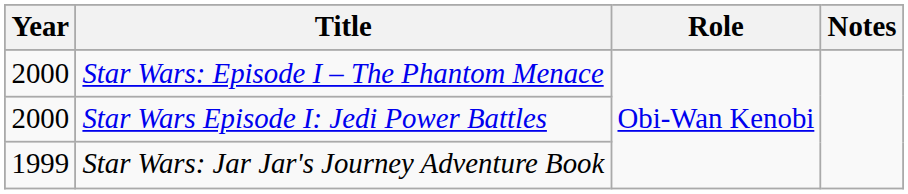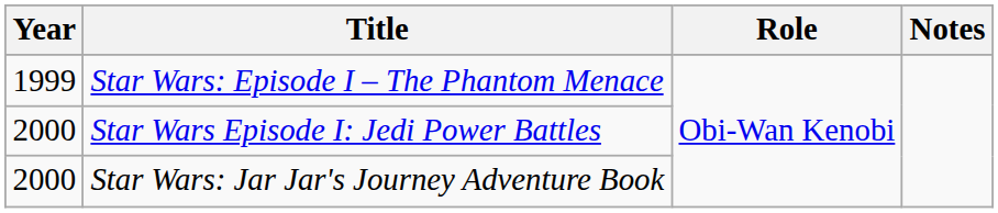Star Wars: Episode I – The Phantom Menace | Year: 2000 -> 1999
Star Wars: Jar Jar's Journey Adventure Book | Year: 1999 -> 2000
